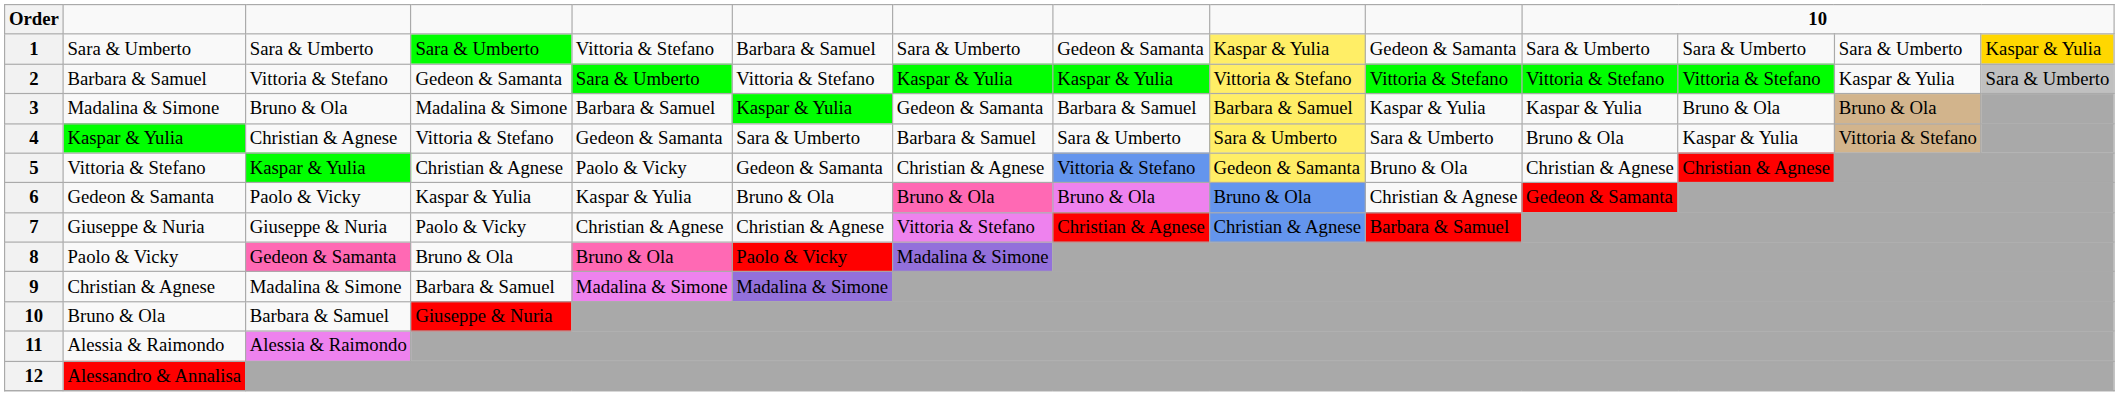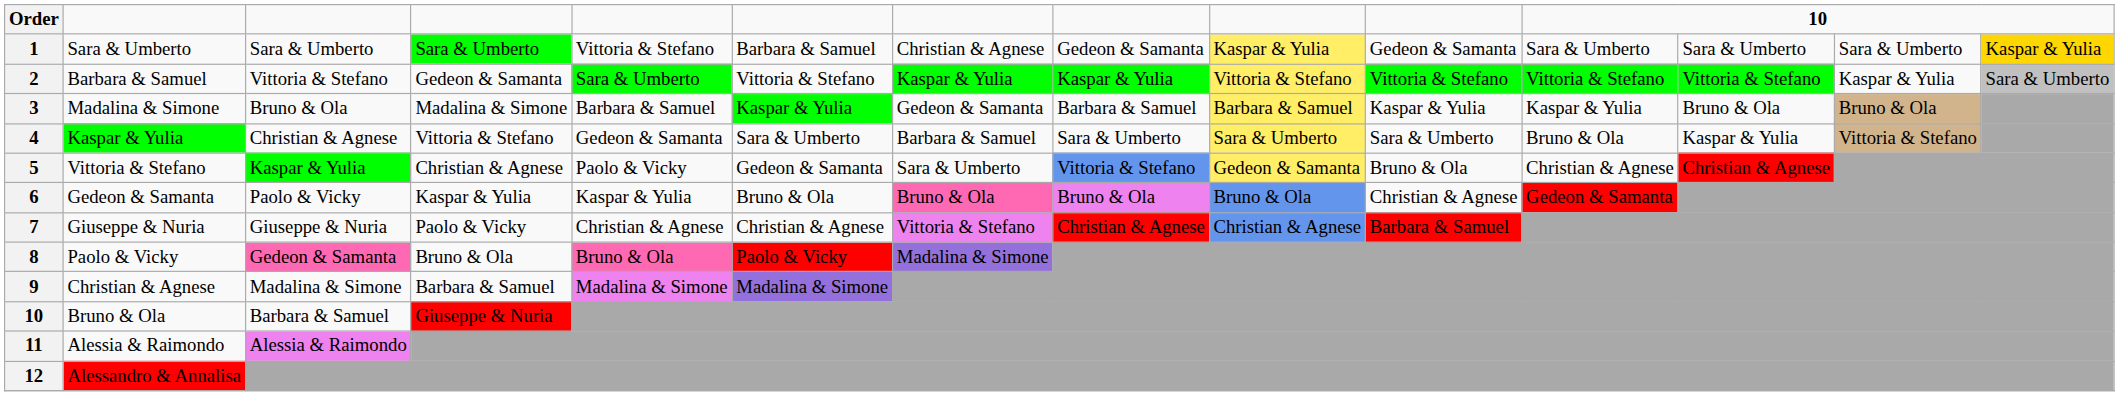1 | column 7: Sara & Umberto -> Christian & Agnese
5 | column 7: Christian & Agnese -> Sara & Umberto
